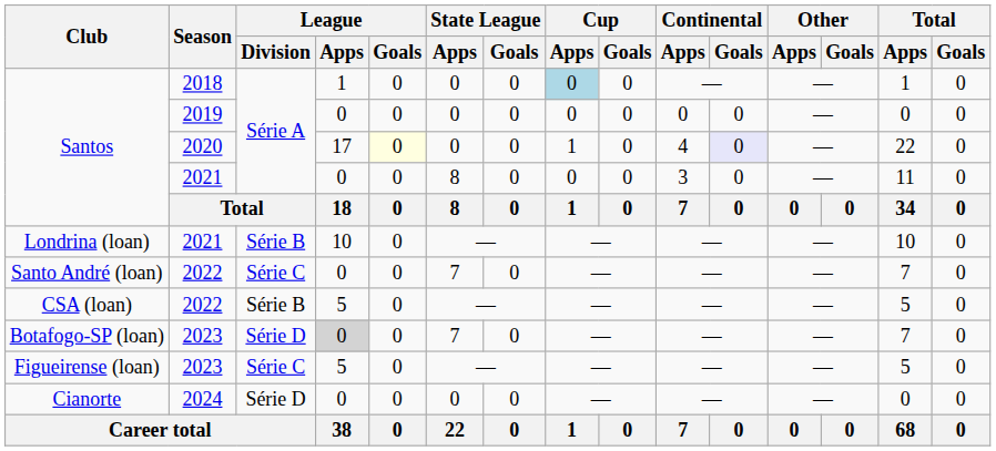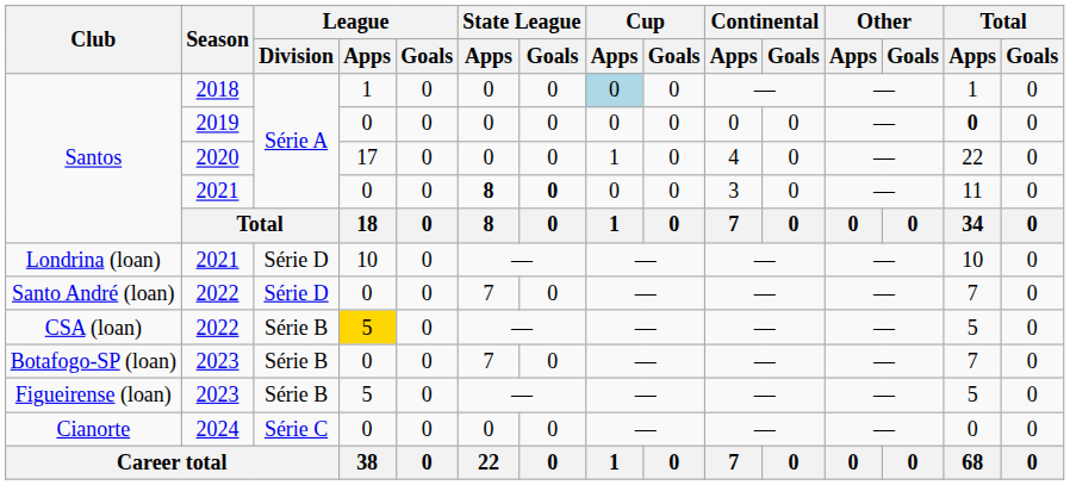Santos / 2019 | Total / Apps: normal -> bold
Santos / 2020 | League / Goals: lightyellow background -> no background
Santos / 2020 | Continental / Goals: lavender background -> no background
Santos / 2021 | State League / Apps: normal -> bold
Santos / 2021 | State League / Goals: normal -> bold
Londrina (loan) | League / Division: Série B -> Série D
Santo André (loan) | League / Division: Série C -> Série D
CSA (loan) | League / Apps: no background -> gold background
Botafogo-SP (loan) | League / Division: Série D -> Série B
Botafogo-SP (loan) | League / Apps: lightgrey background -> no background
Figueirense (loan) | League / Division: Série C -> Série B
Cianorte | League / Division: Série D -> Série C
